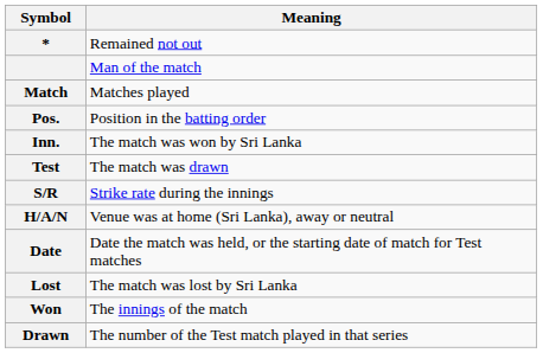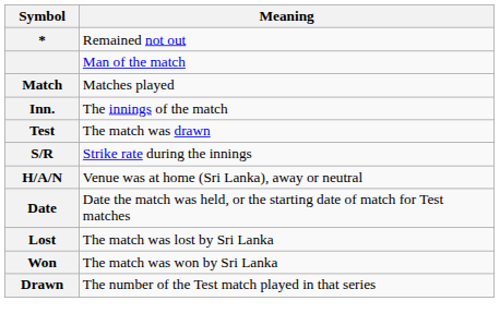- row: Pos. | Position in the batting order
Inn. | Meaning: The match was won by Sri Lanka -> The innings of the match
Won | Meaning: The innings of the match -> The match was won by Sri Lanka
